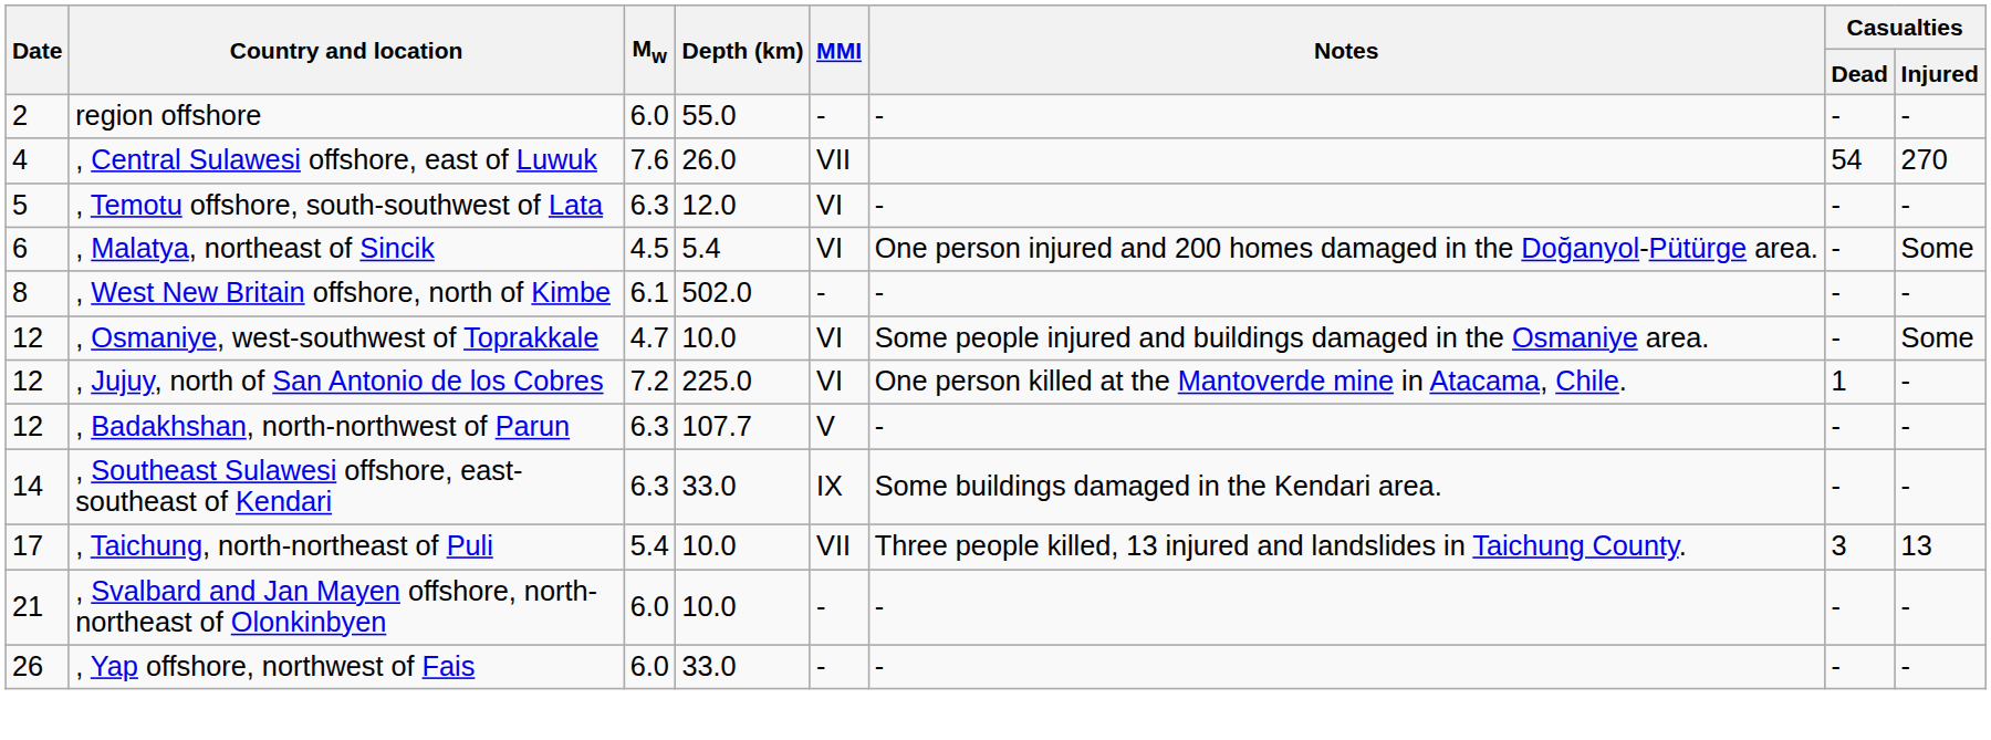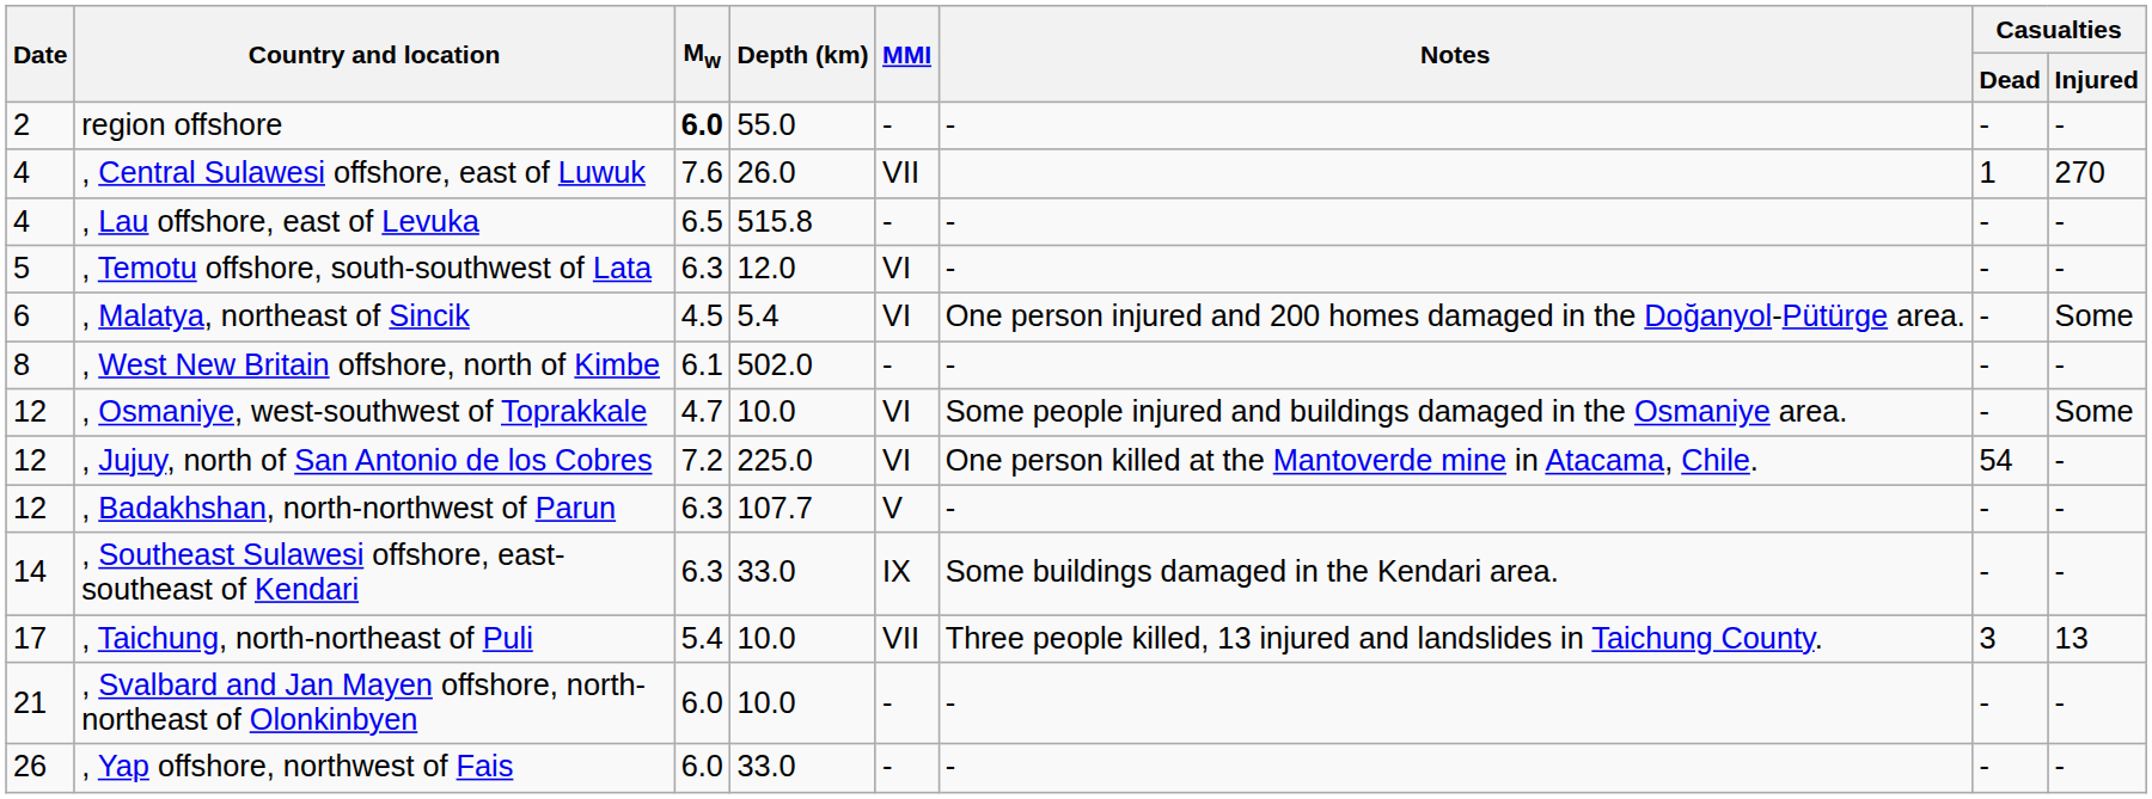region offshore | Mw: normal -> bold
, Central Sulawesi offshore, east of Luwuk | Casualties / Dead: 54 -> 1
+ row: 4 | , Lau offshore, east of Levuka | 6.5 | 515.8 | - | - | - | -
, Jujuy, north of San Antonio de los Cobres | Casualties / Dead: 1 -> 54
